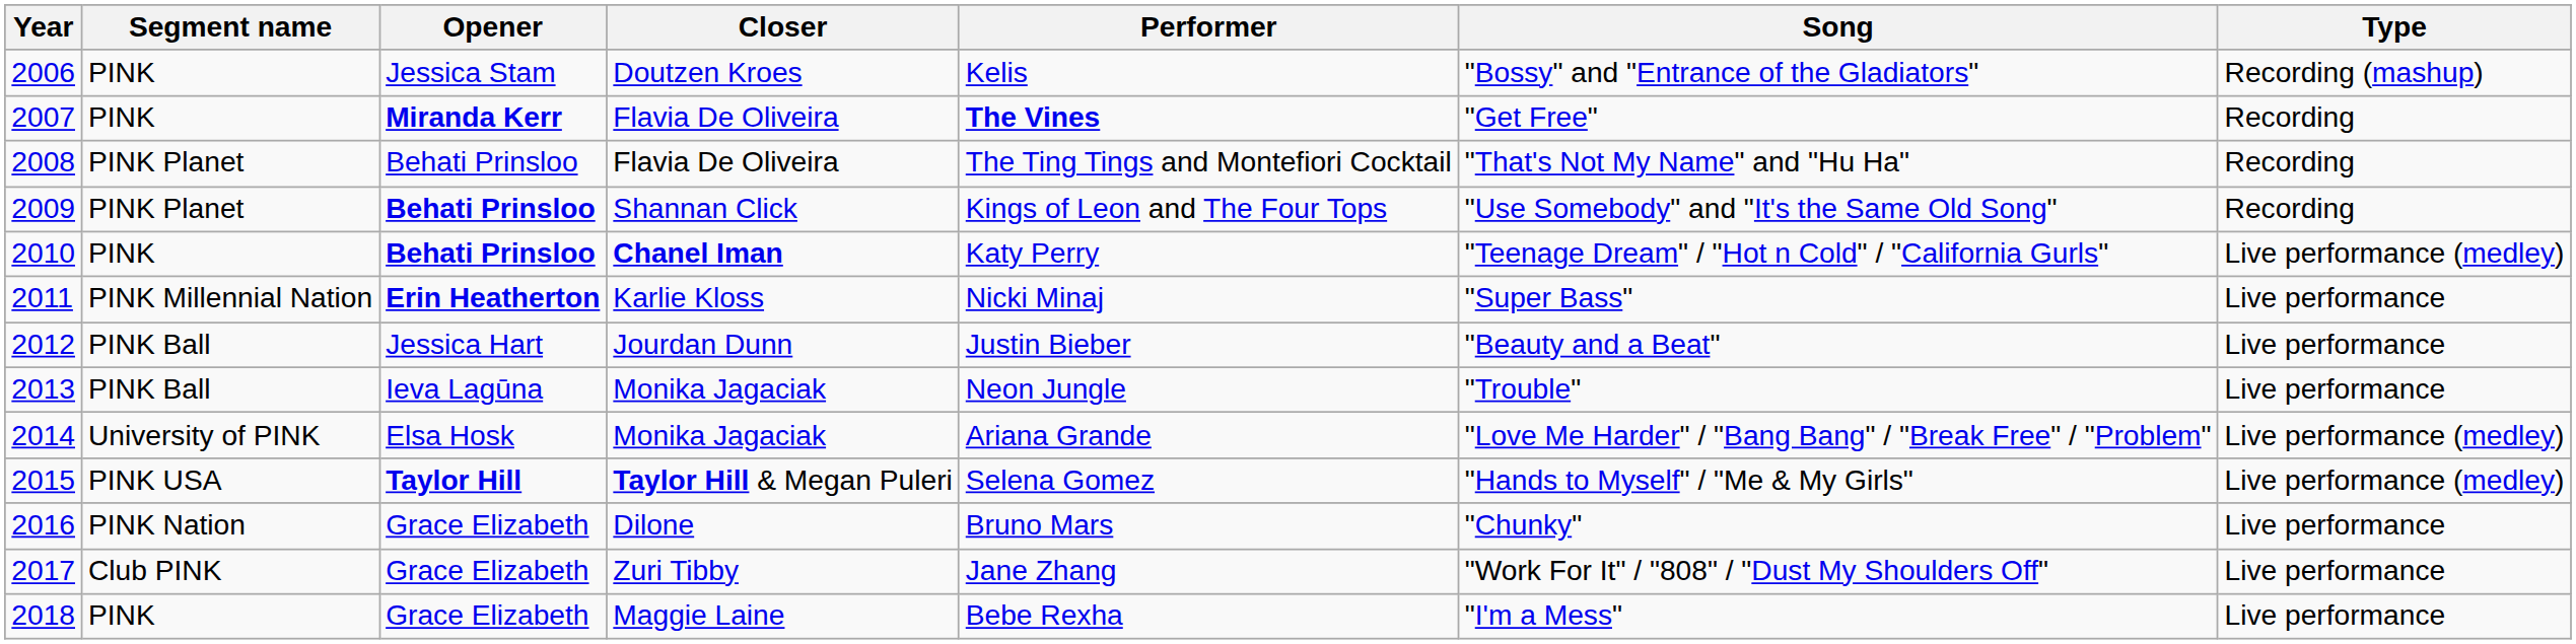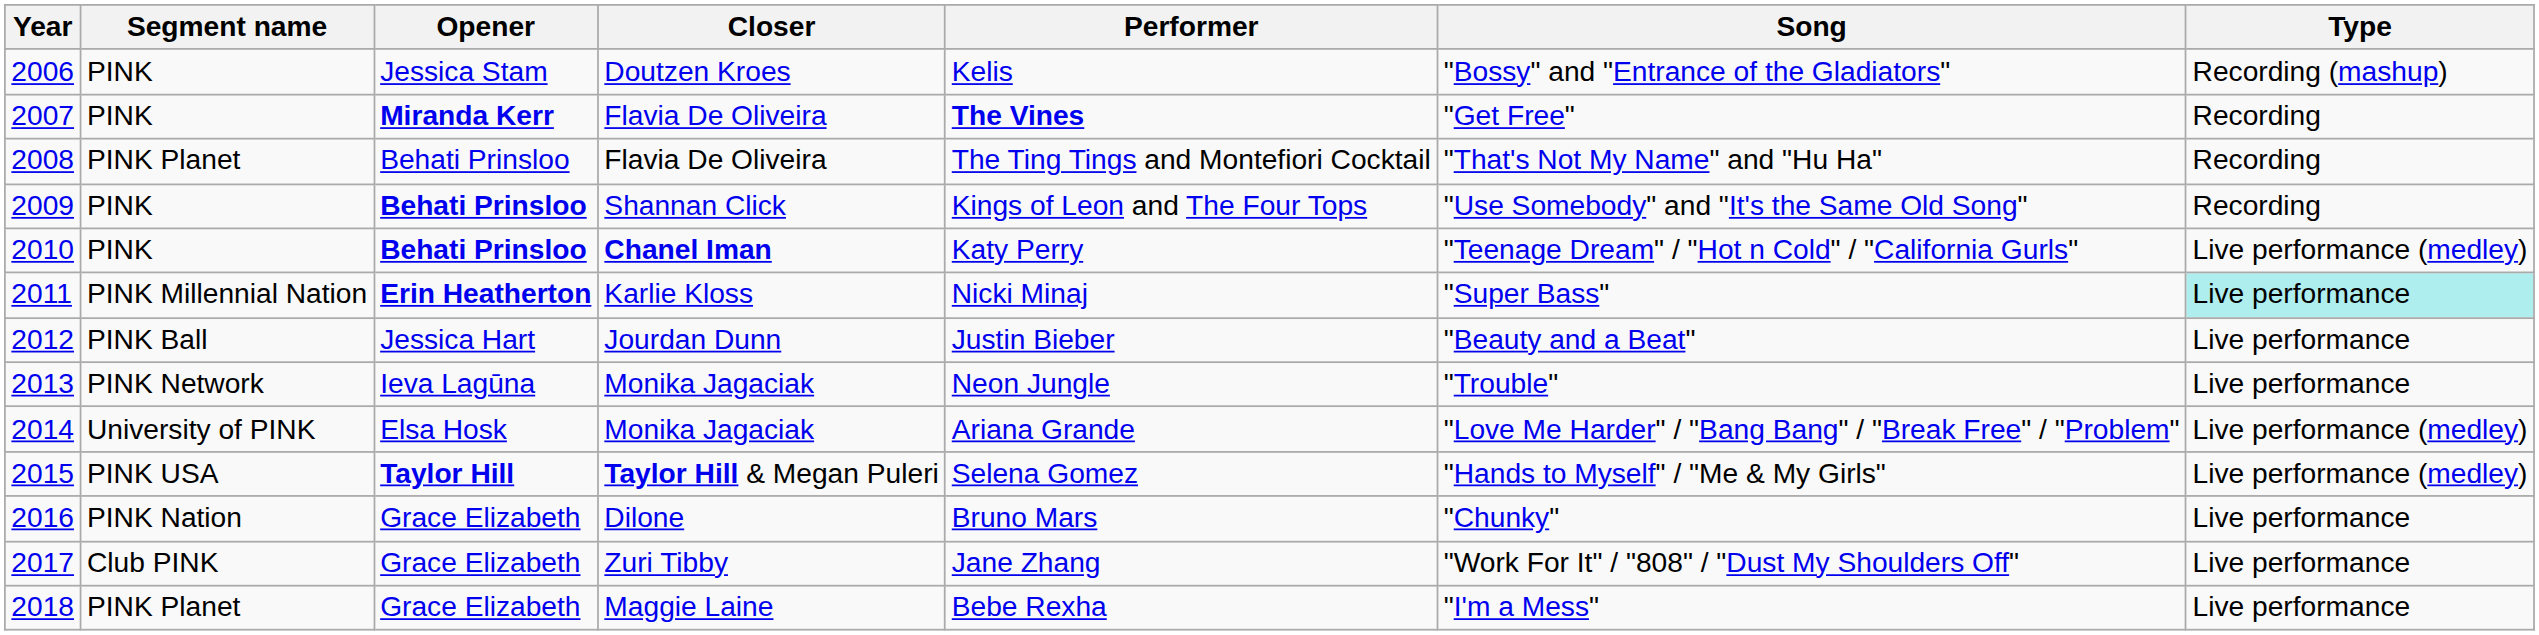2009 | Segment name: PINK Planet -> PINK
2011 | Type: no background -> paleturquoise background
2013 | Segment name: PINK Ball -> PINK Network
2018 | Segment name: PINK -> PINK Planet
